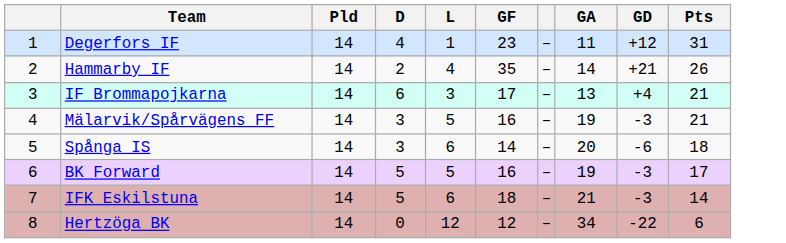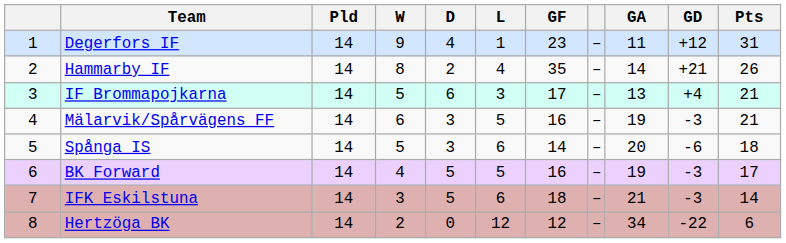+ column: W | 9 | 8 | 5 | 6 | 5 | 4 | 3 | 2
